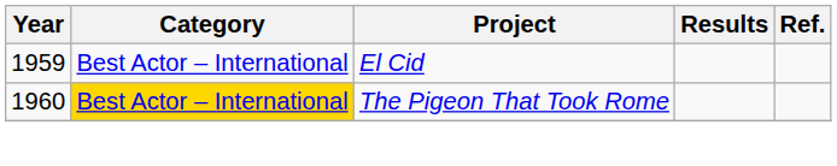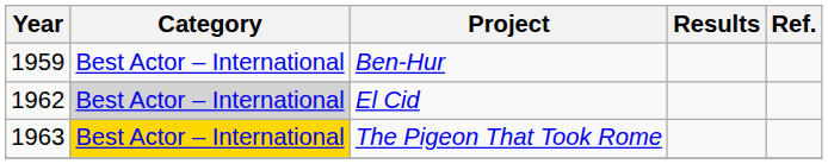+ row: 1959 | Best Actor – International | Ben-Hur
El Cid | Year: 1959 -> 1962
El Cid | Category: no background -> lightgrey background
The Pigeon That Took Rome | Year: 1960 -> 1963
